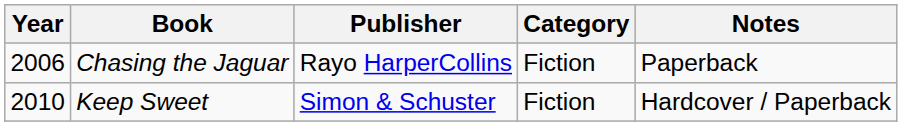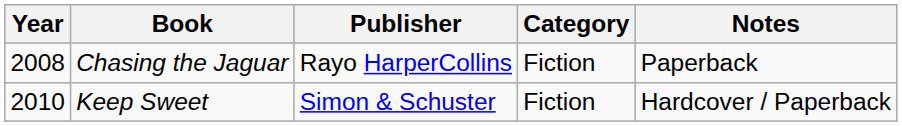Chasing the Jaguar | Year: 2006 -> 2008
